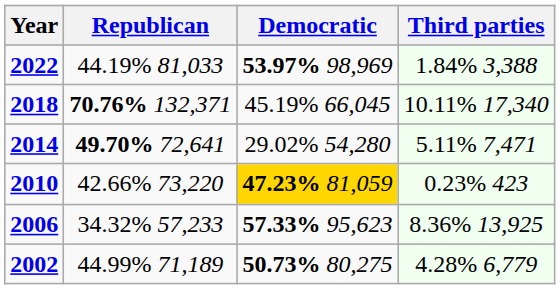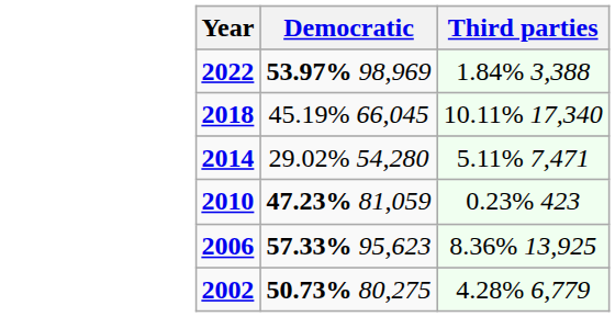- column: Republican | 44.19% 81,033 | 70.76% 132,371 | 49.70% 72,641 | 42.66% 73,220 | 34.32% 57,233 | 44.99% 71,189
2010 | Democratic: gold background -> no background
